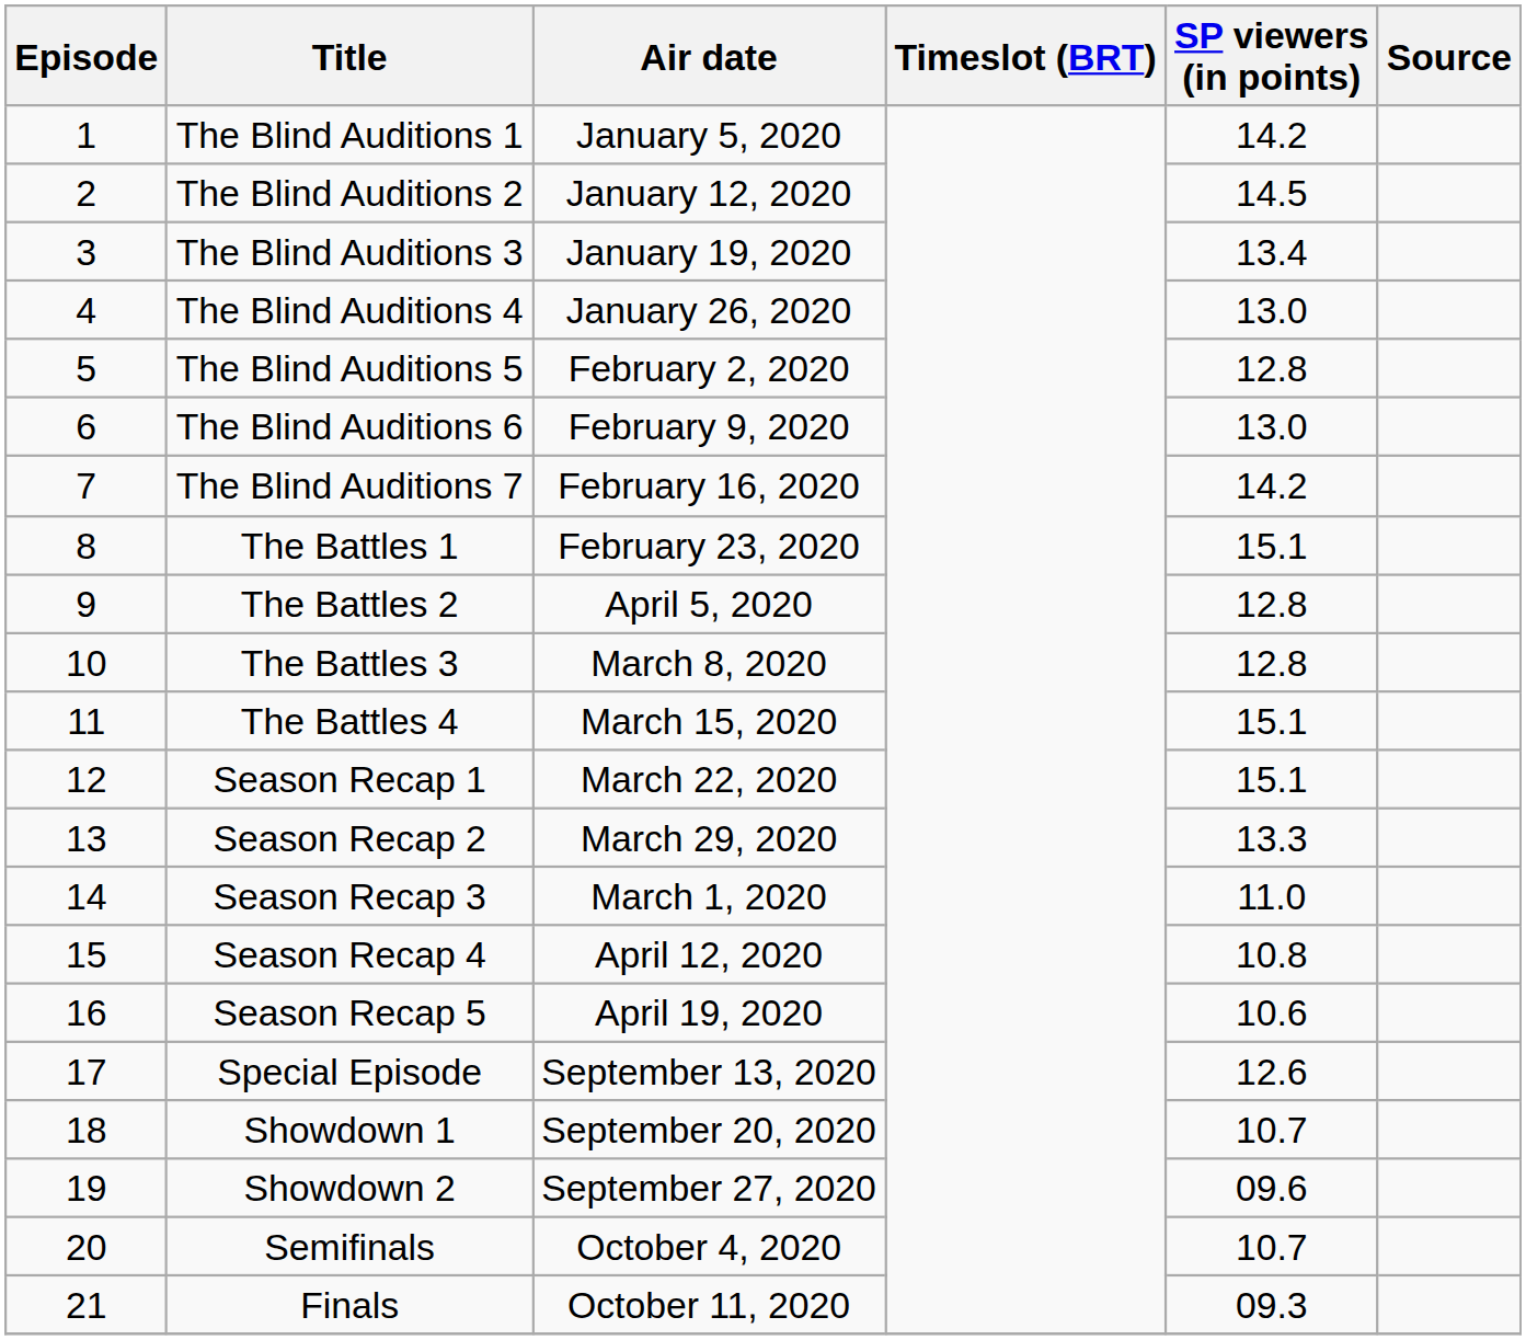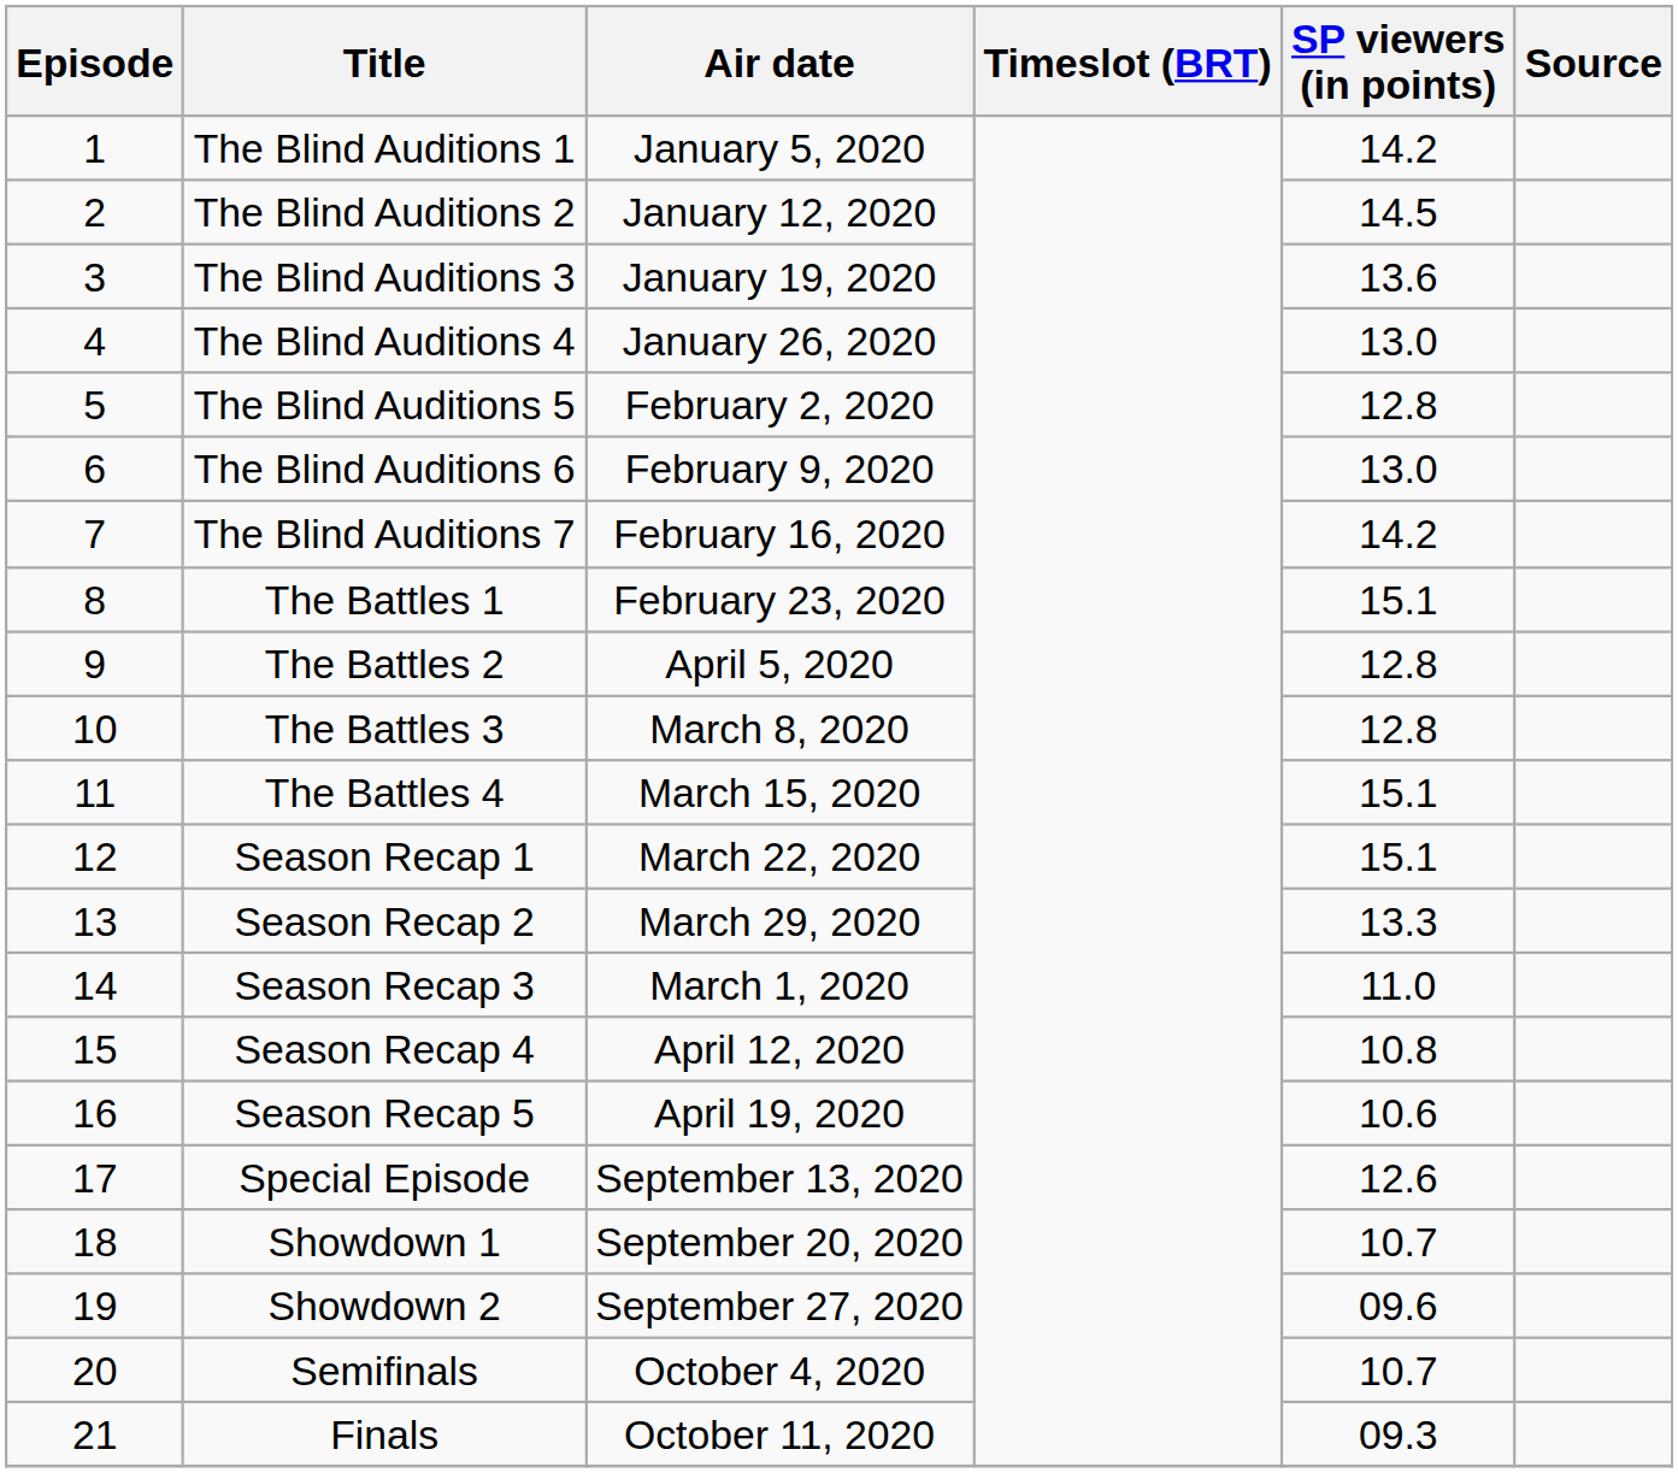The Blind Auditions 3 | SP viewers (in points): 13.4 -> 13.6
